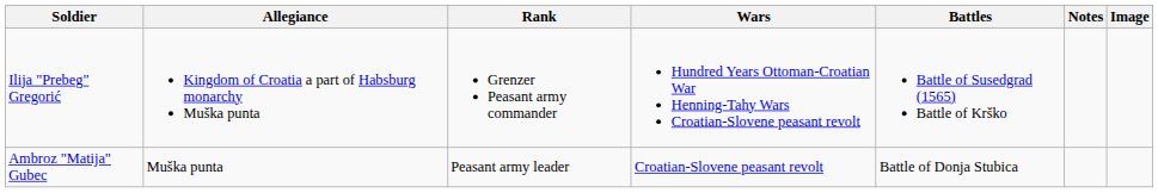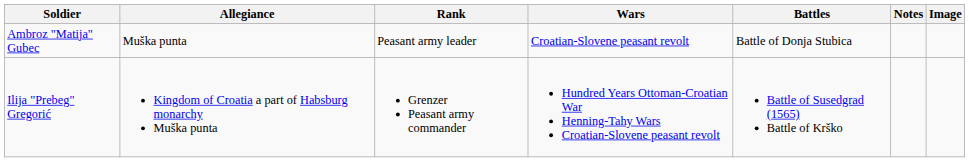rows swapped: Ambroz "Matija" Gubec <-> Ilija "Prebeg" Gregorić
